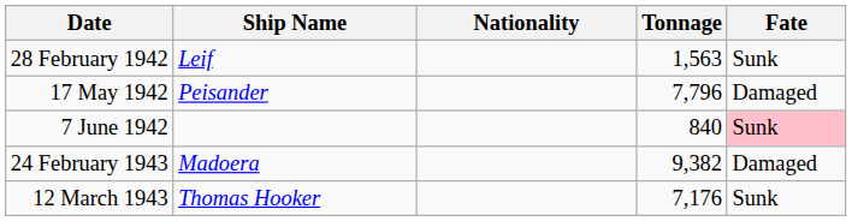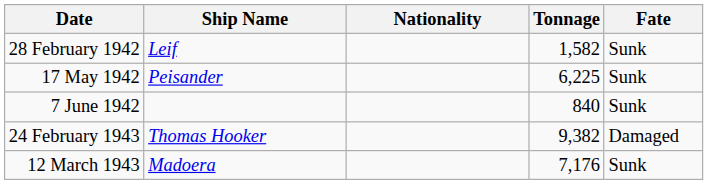28 February 1942 | Tonnage: 1,563 -> 1,582
17 May 1942 | Tonnage: 7,796 -> 6,225
17 May 1942 | Fate: Damaged -> Sunk
7 June 1942 | Fate: pink background -> no background
24 February 1943 | Ship Name: Madoera -> Thomas Hooker
12 March 1943 | Ship Name: Thomas Hooker -> Madoera
